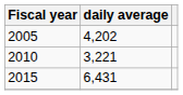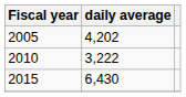2010 | daily average: 3,221 -> 3,222
2015 | daily average: 6,431 -> 6,430
